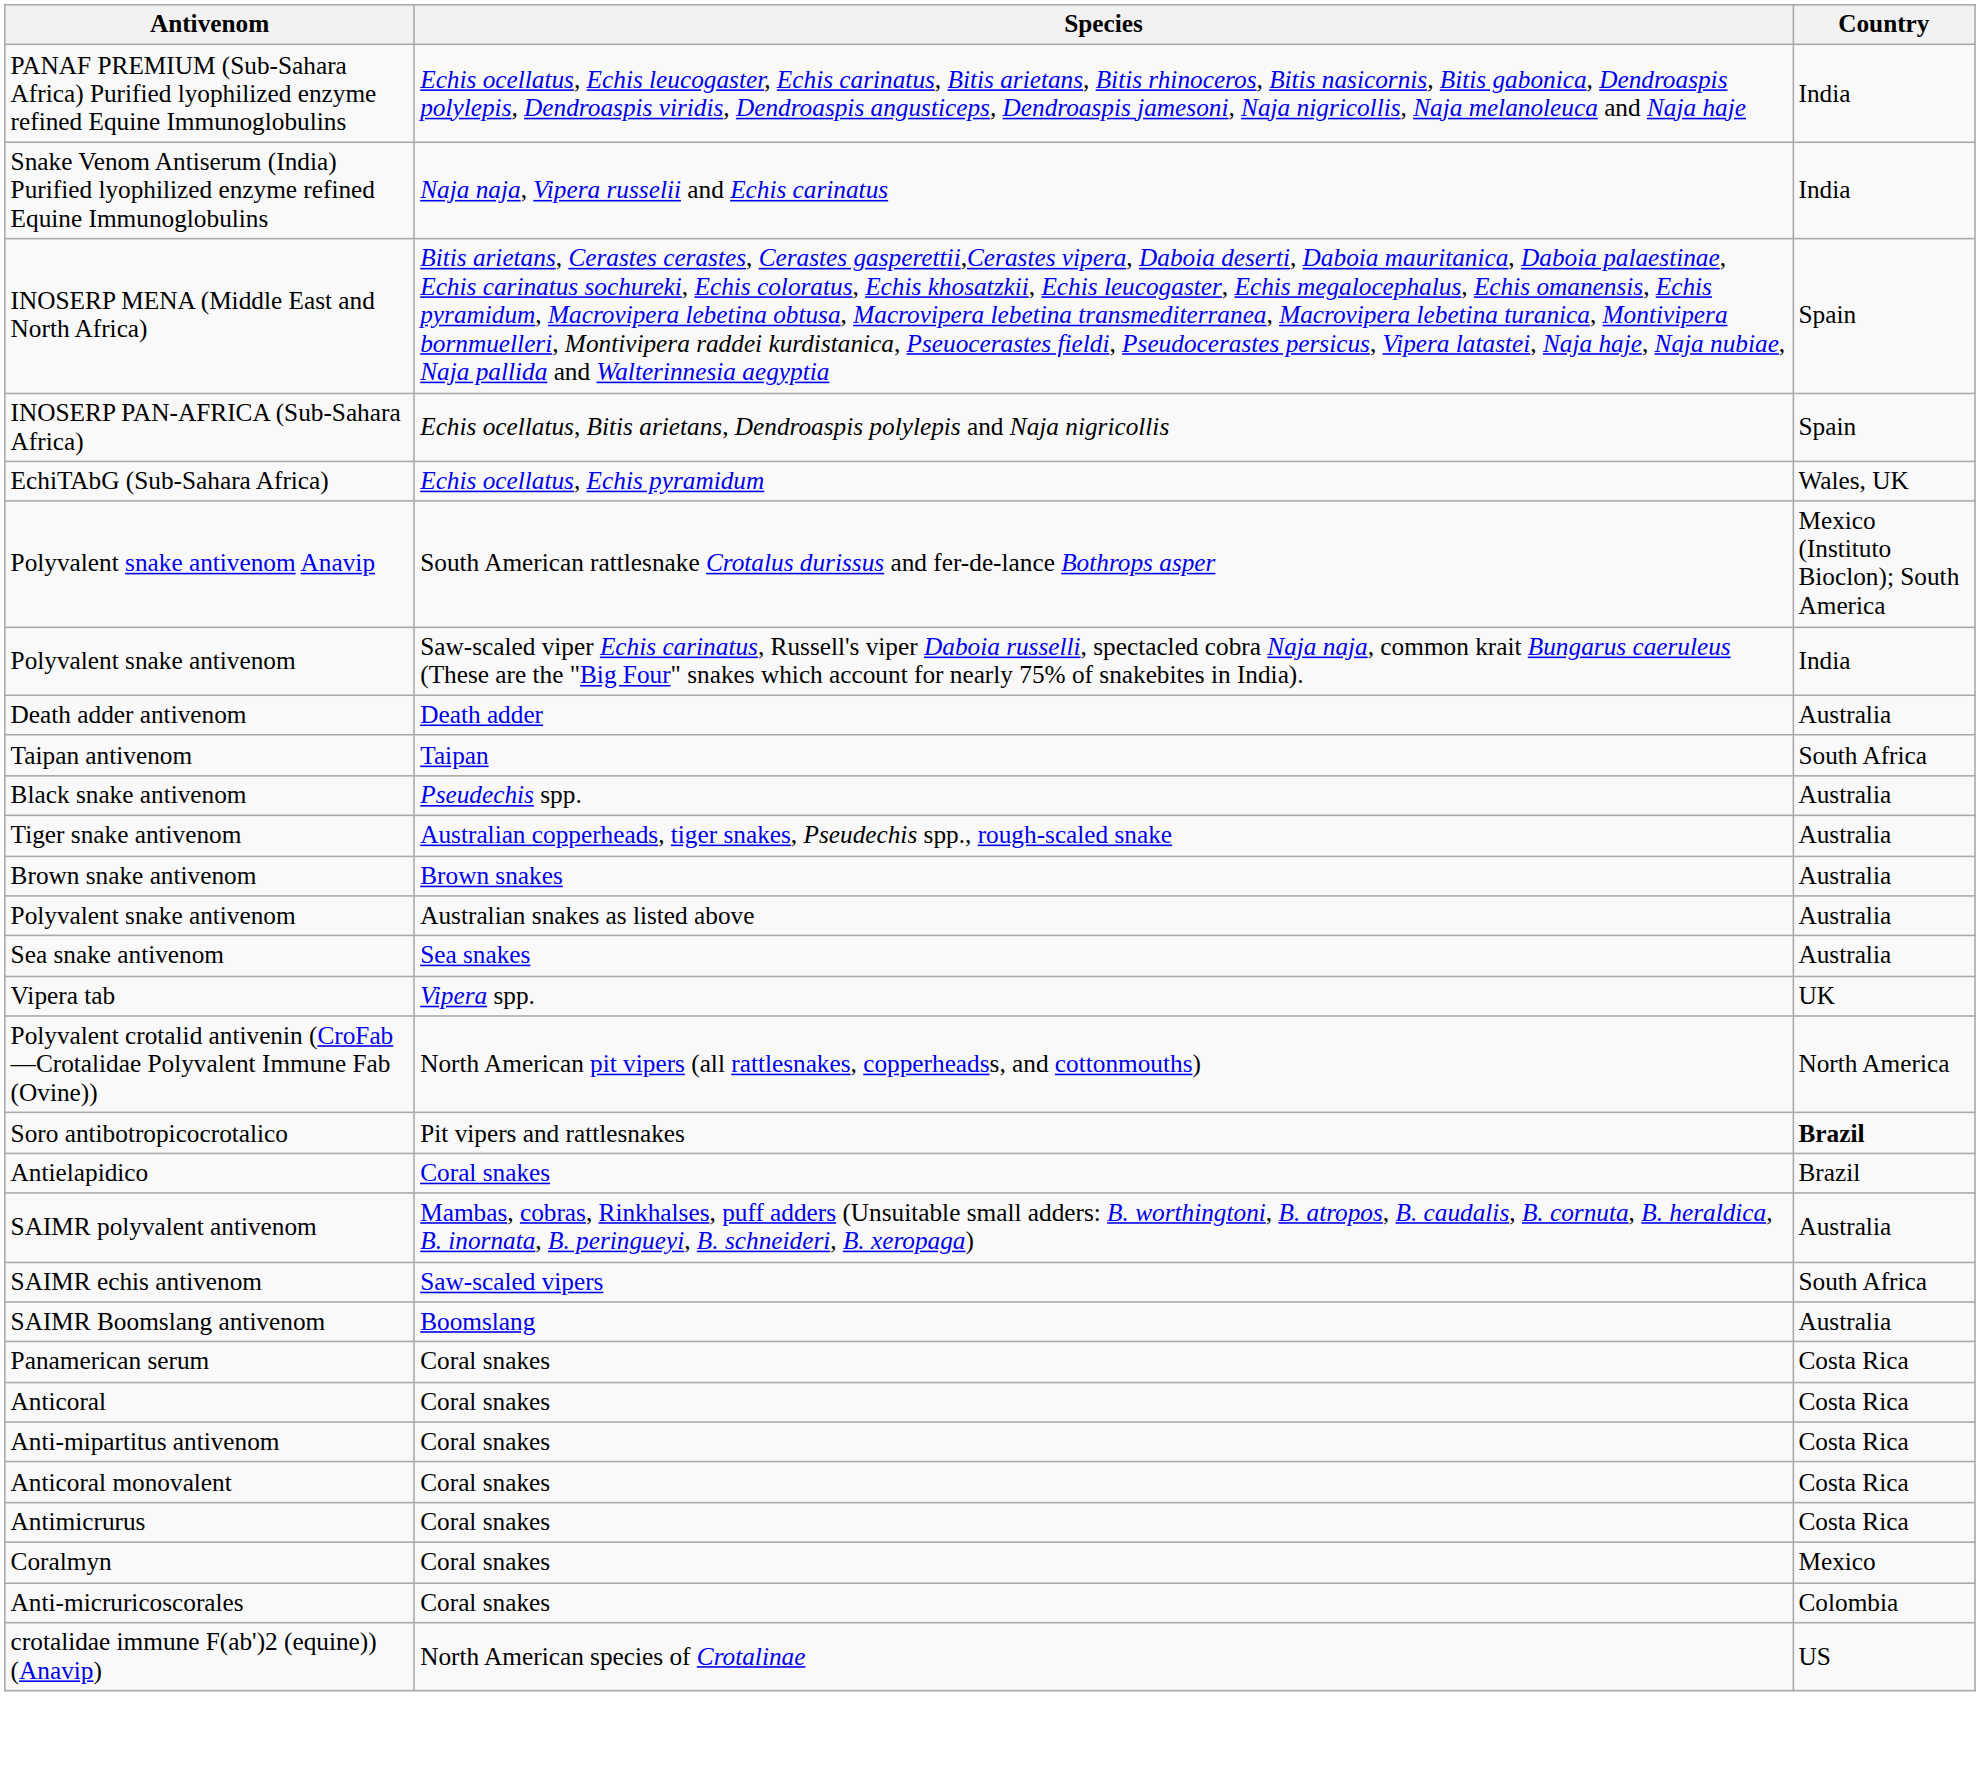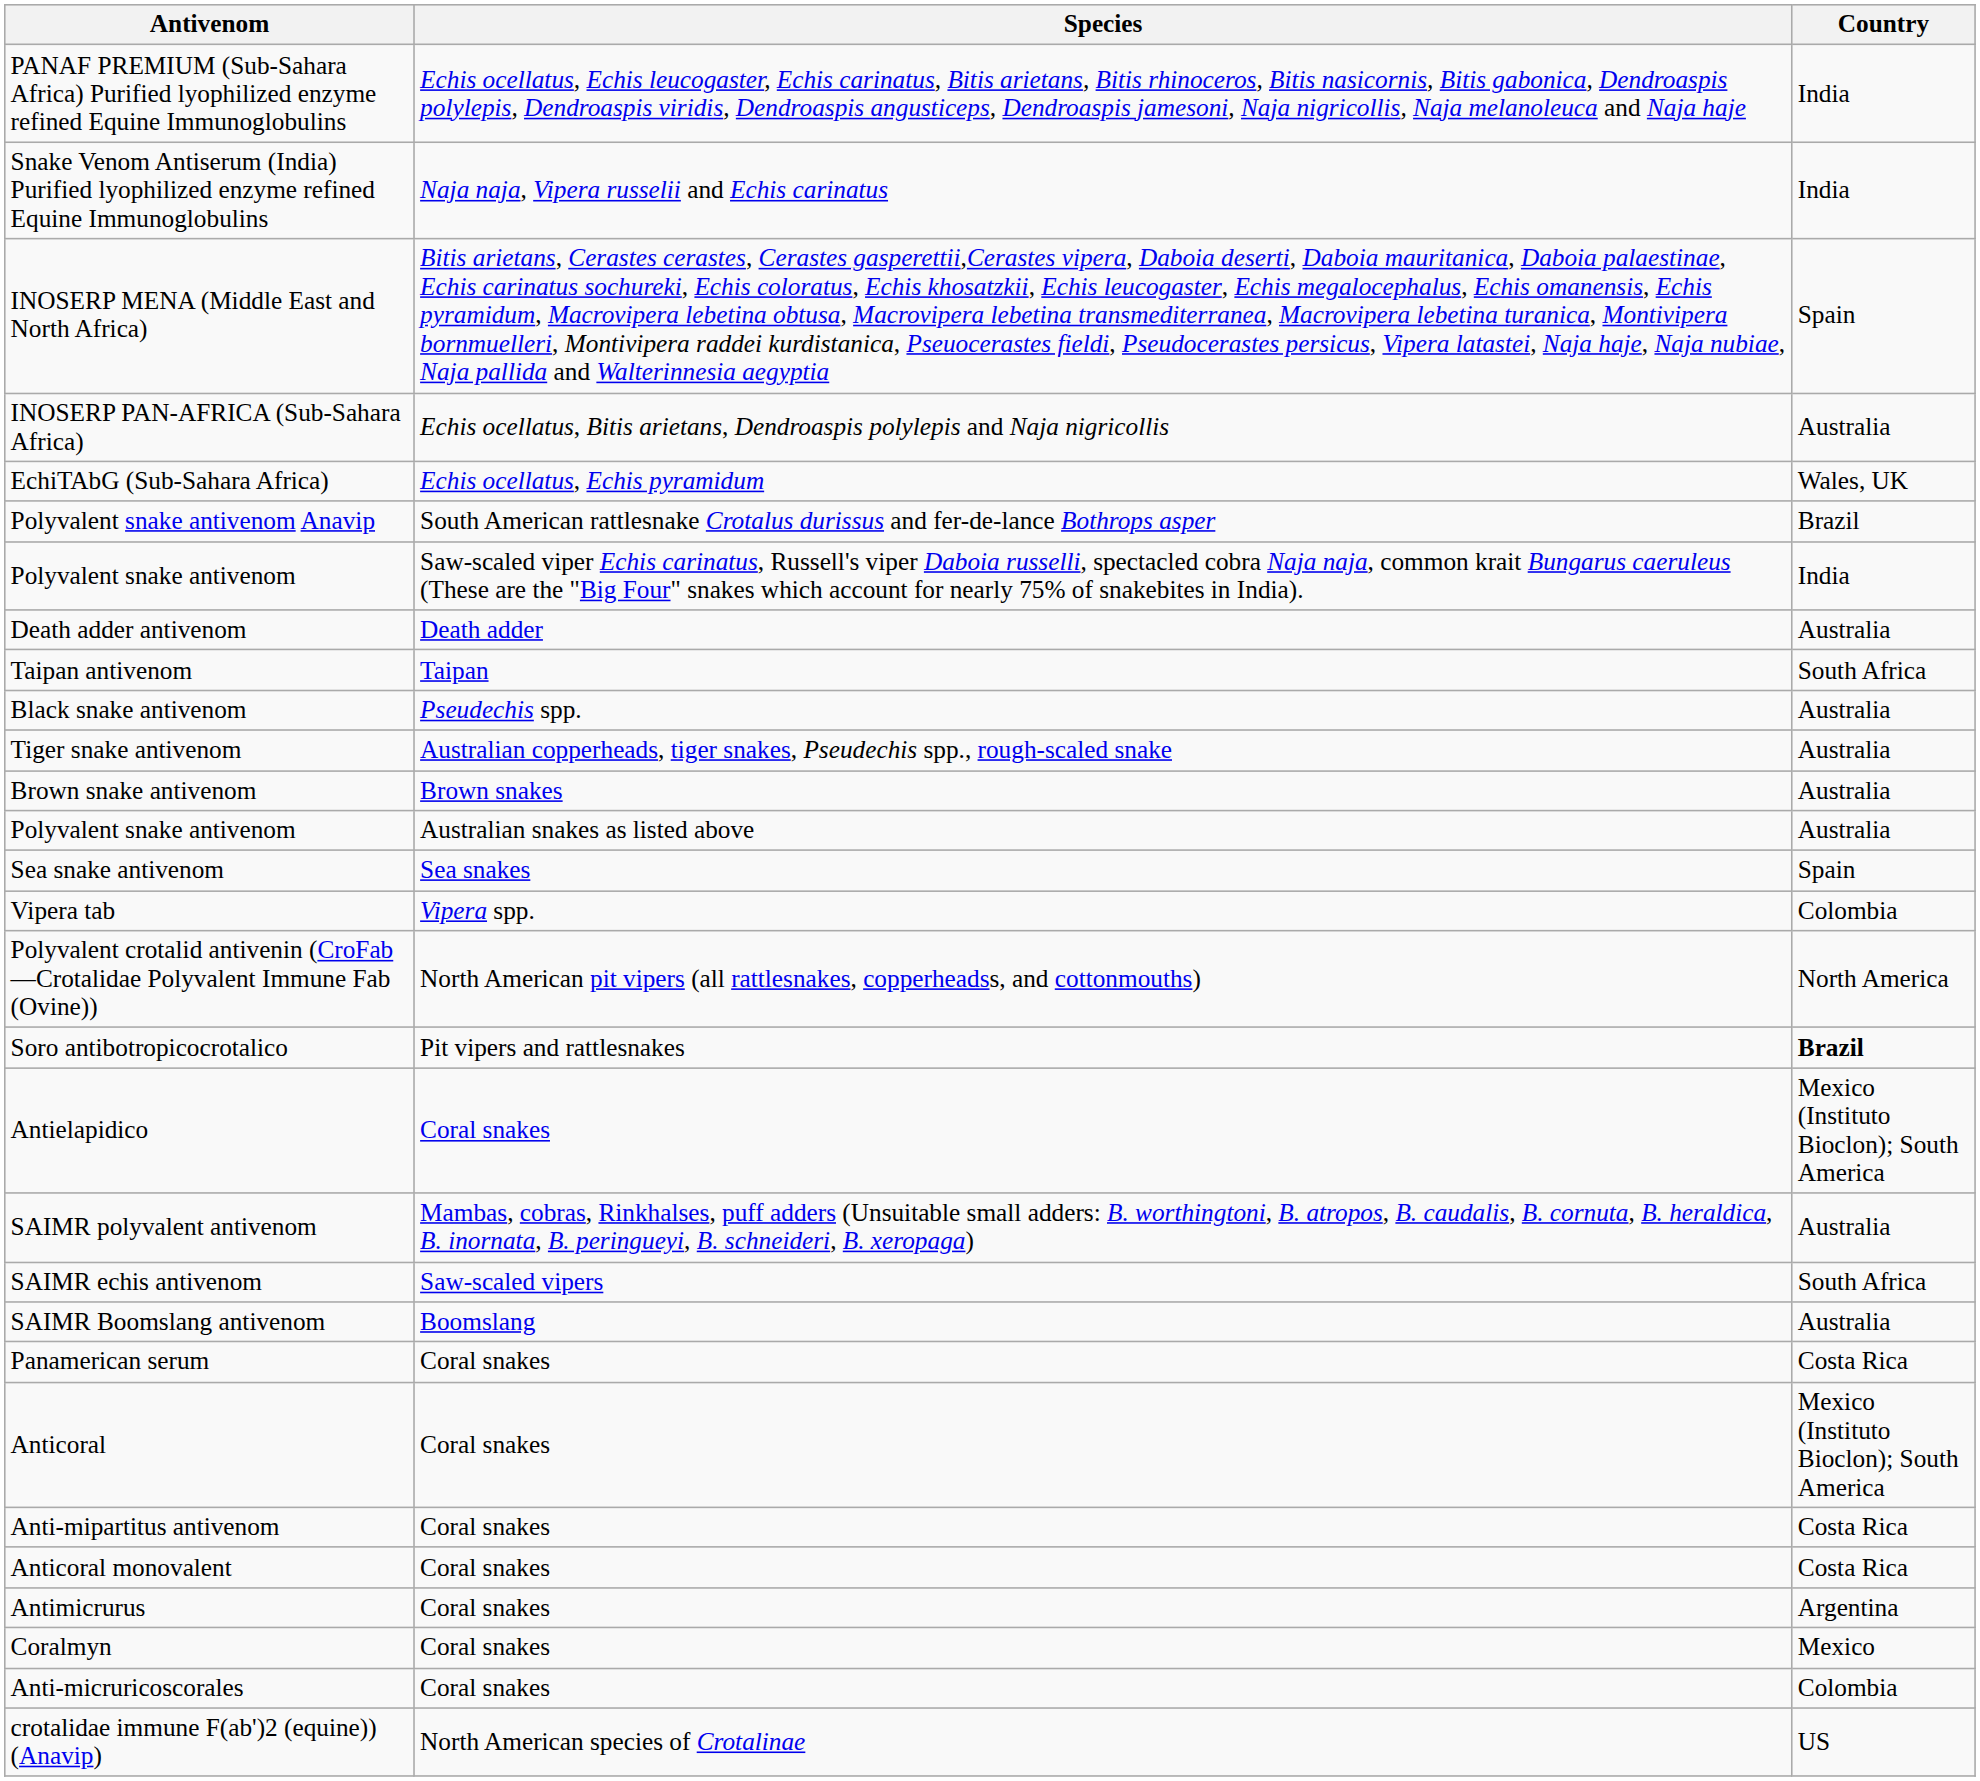INOSERP PAN-AFRICA (Sub-Sahara Africa) | Country: Spain -> Australia
Polyvalent snake antivenom Anavip | Country: Mexico (Instituto Bioclon); South America -> Brazil
Sea snake antivenom | Country: Australia -> Spain
Vipera tab | Country: UK -> Colombia
Antielapidico | Country: Brazil -> Mexico (Instituto Bioclon); South America
Anticoral | Country: Costa Rica -> Mexico (Instituto Bioclon); South America
Antimicrurus | Country: Costa Rica -> Argentina
